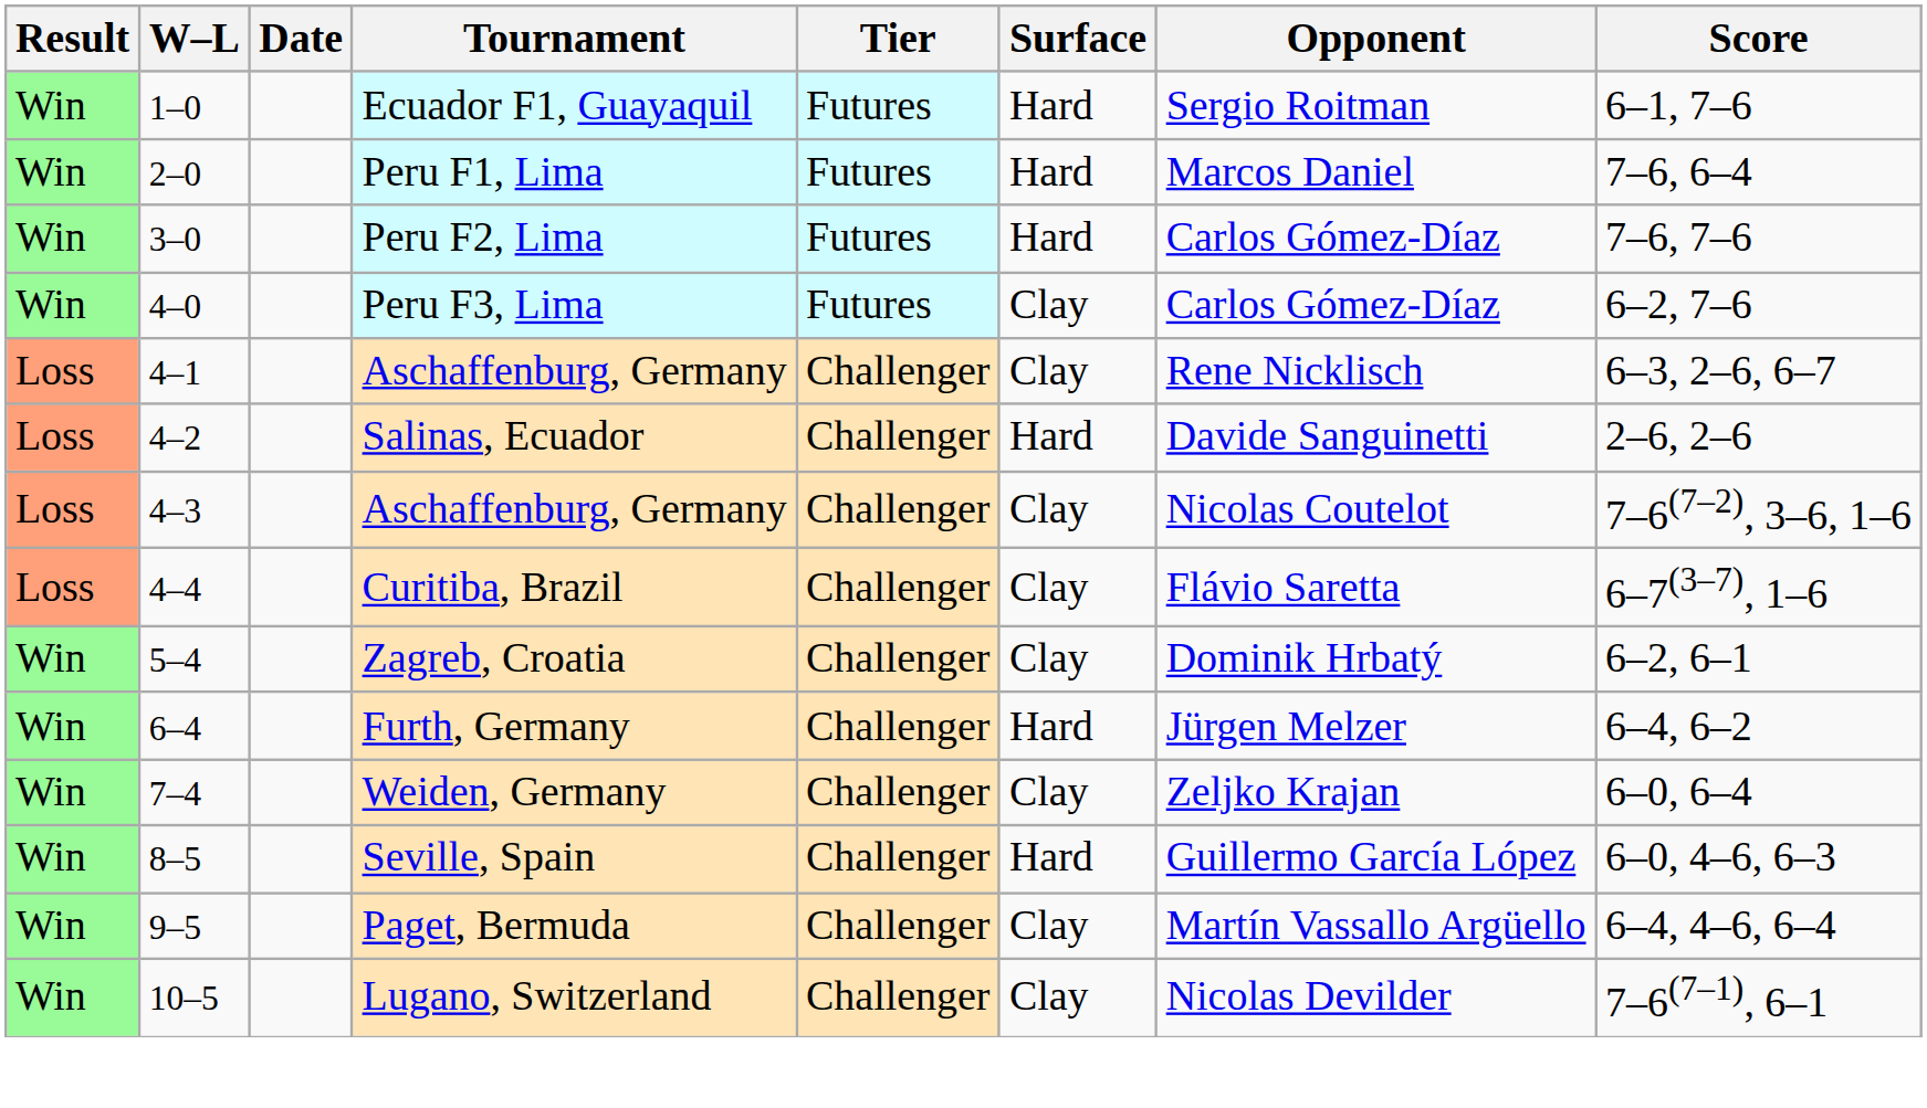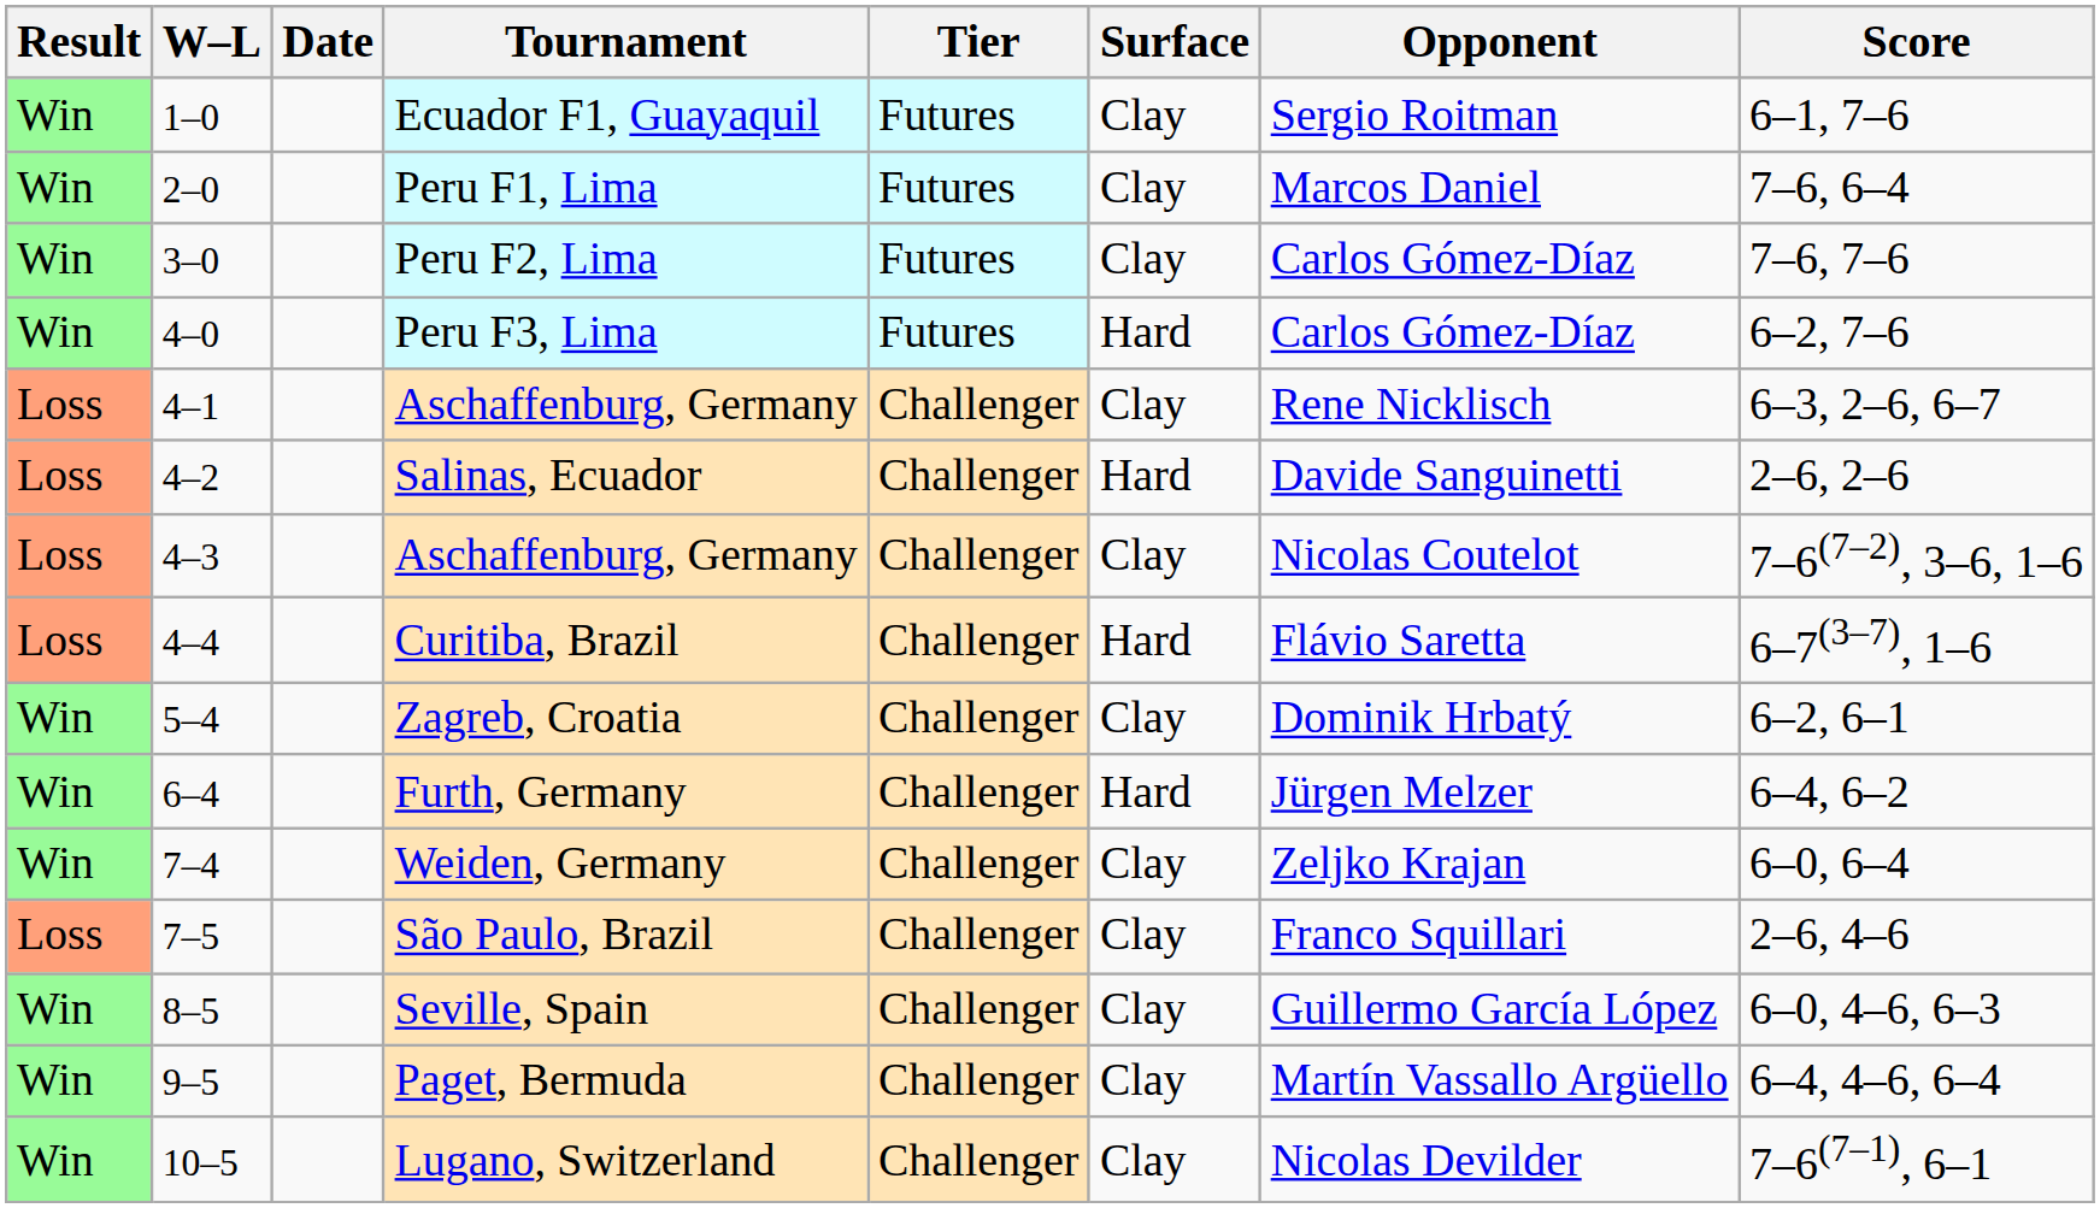Ecuador F1, Guayaquil | Surface: Hard -> Clay
Peru F1, Lima | Surface: Hard -> Clay
Peru F2, Lima | Surface: Hard -> Clay
Peru F3, Lima | Surface: Clay -> Hard
Curitiba, Brazil | Surface: Clay -> Hard
+ row: Loss | 7–5 | São Paulo, Brazil | Challenger | Clay | Franco Squillari | 2–6, 4–6
Seville, Spain | Surface: Hard -> Clay
